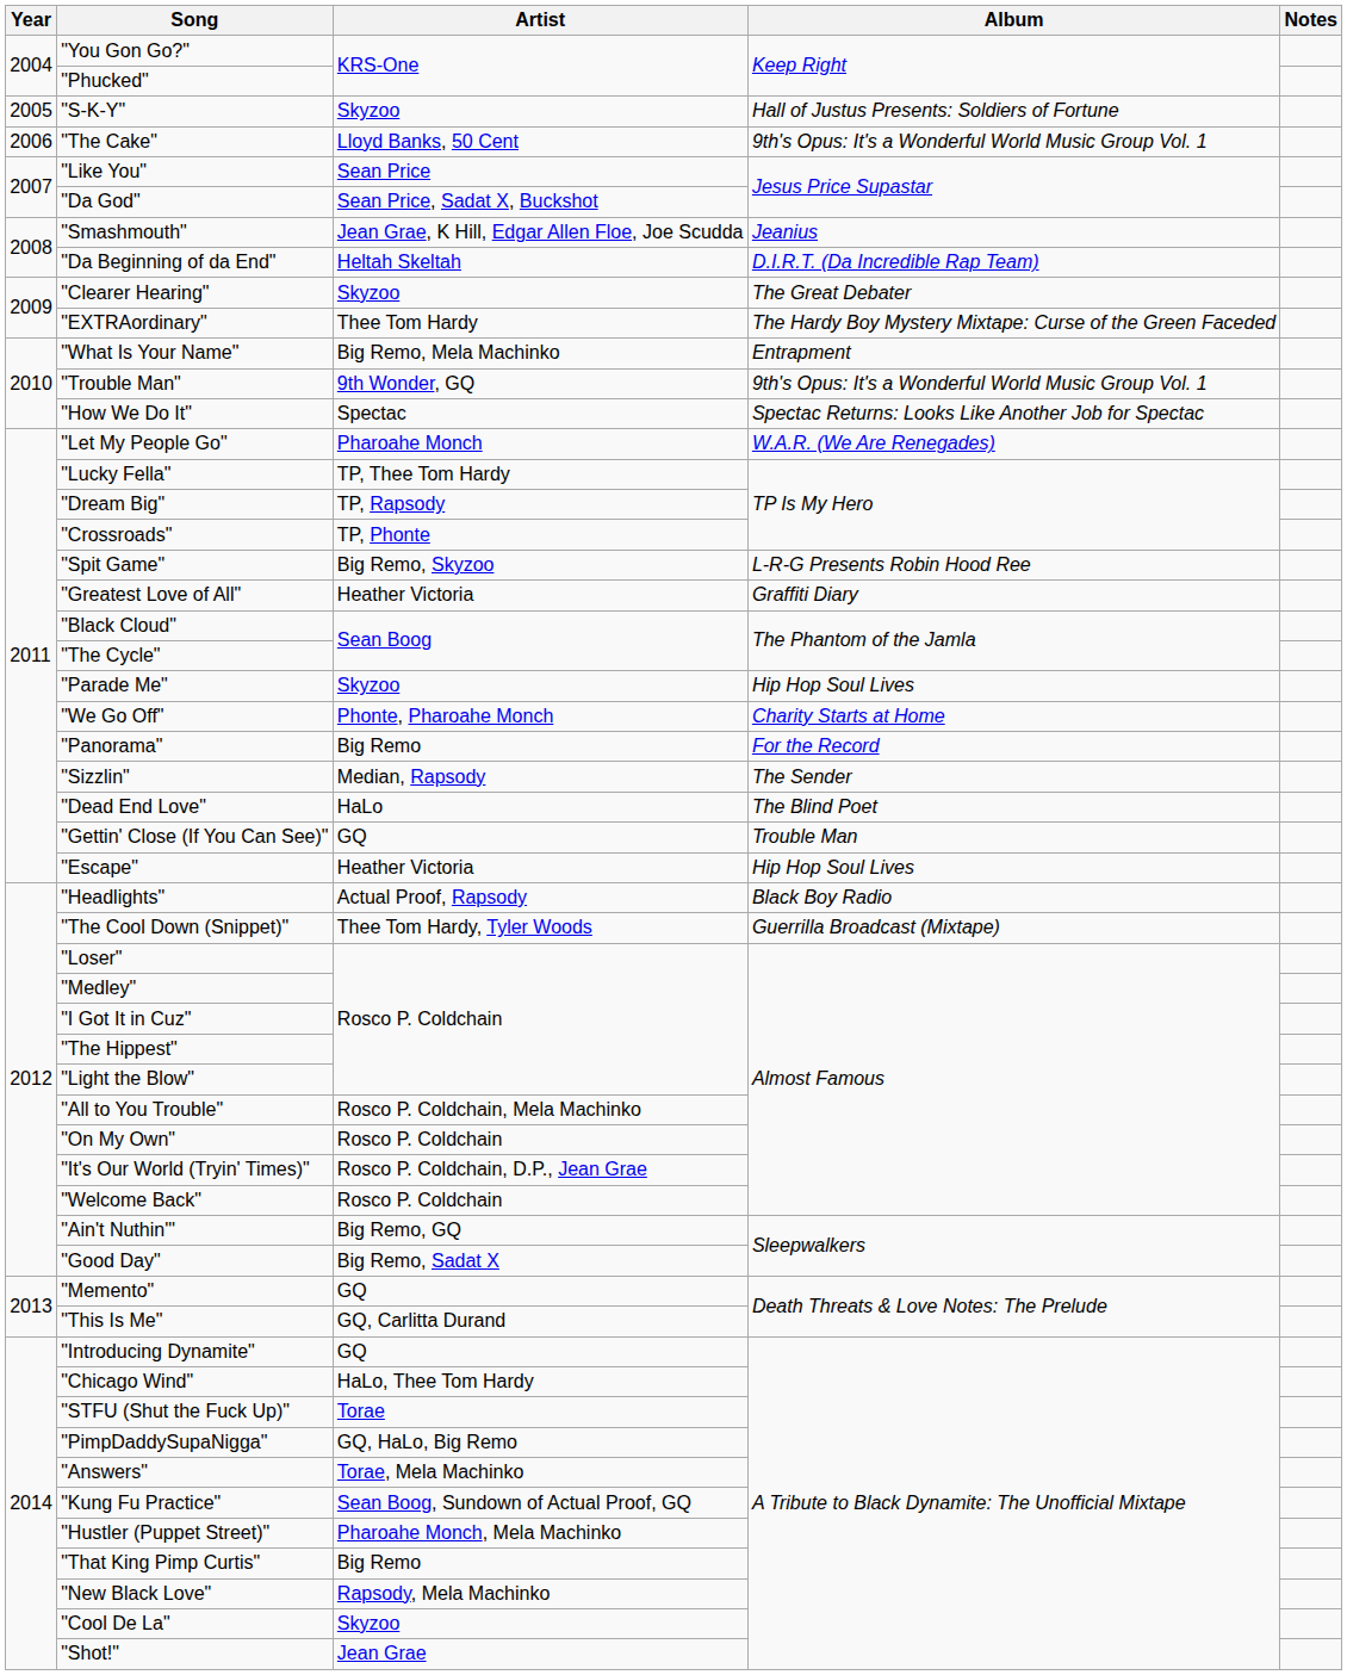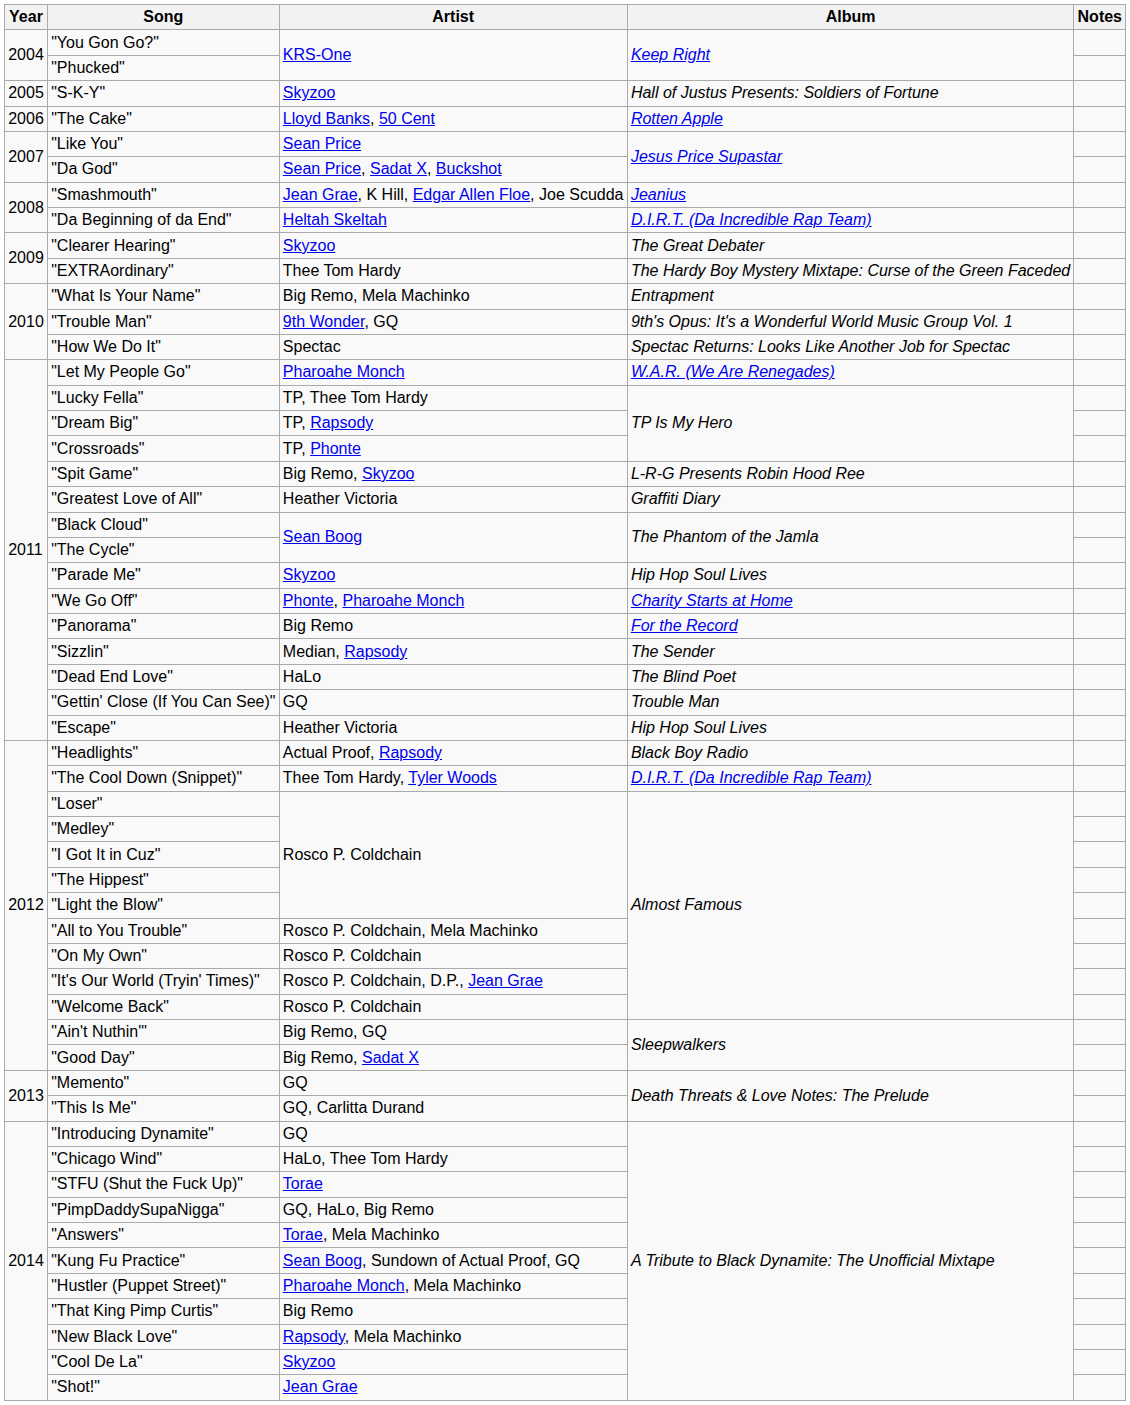"The Cake" | Album: 9th's Opus: It's a Wonderful World Music Group Vol. 1 -> Rotten Apple
"The Cool Down (Snippet)" | Album: Guerrilla Broadcast (Mixtape) -> D.I.R.T. (Da Incredible Rap Team)
